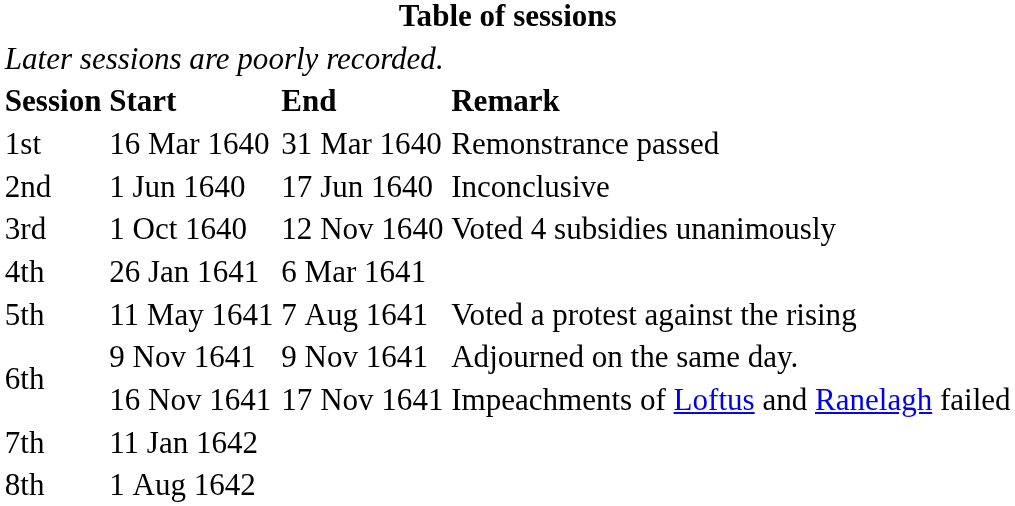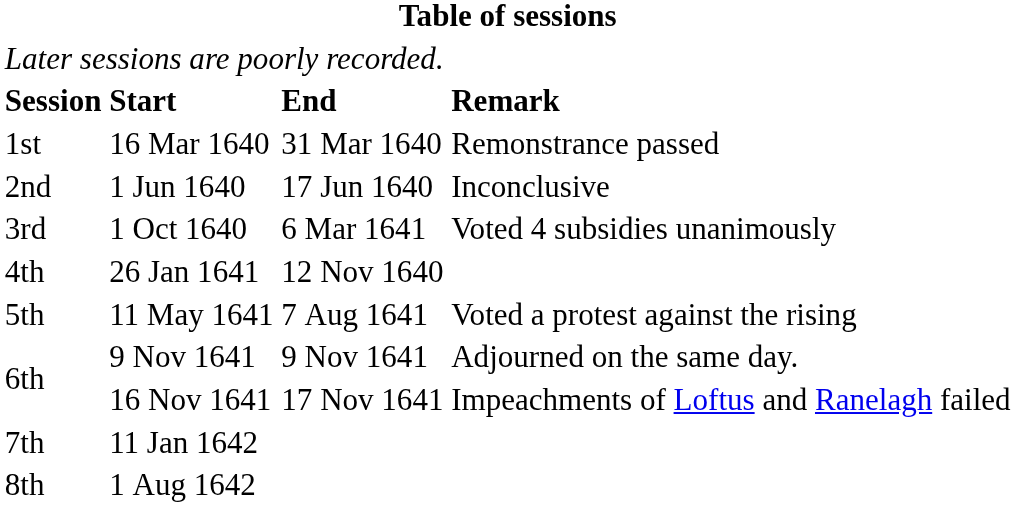1 Oct 1640 | column 3: 12 Nov 1640 -> 6 Mar 1641
26 Jan 1641 | column 3: 6 Mar 1641 -> 12 Nov 1640
